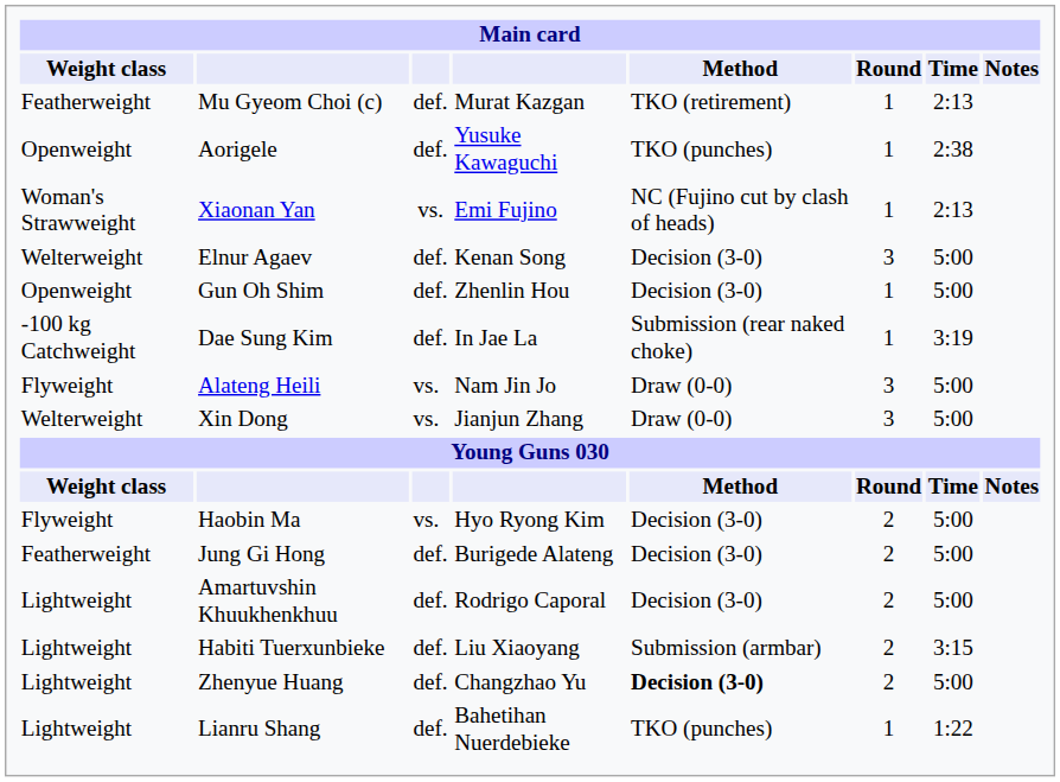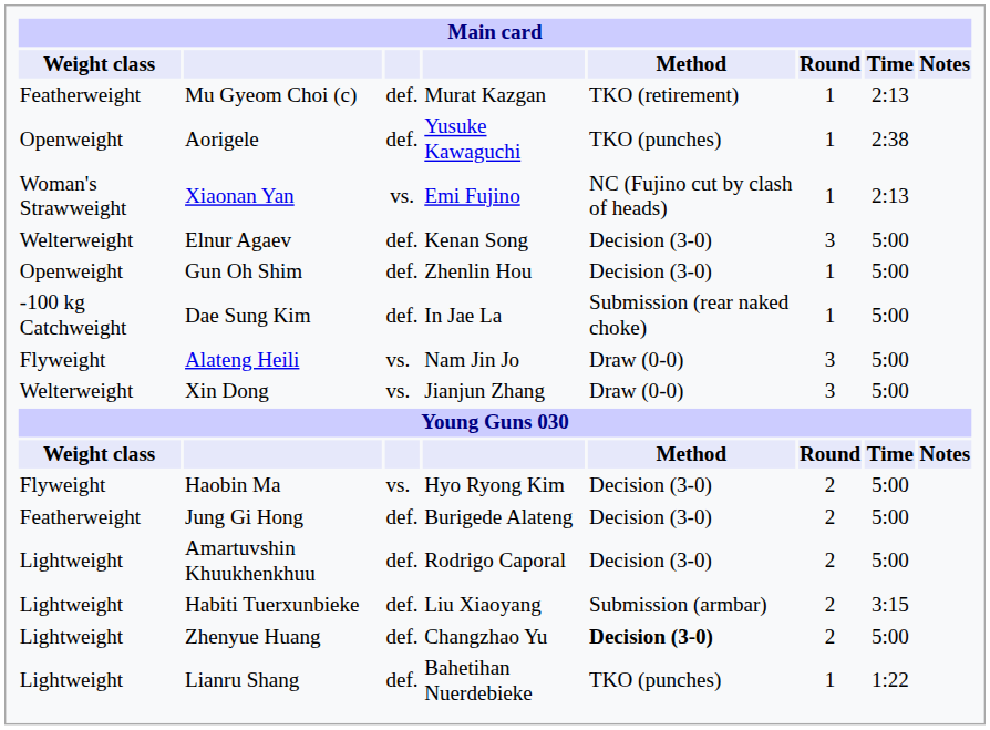Dae Sung Kim | Time: 3:19 -> 5:00
